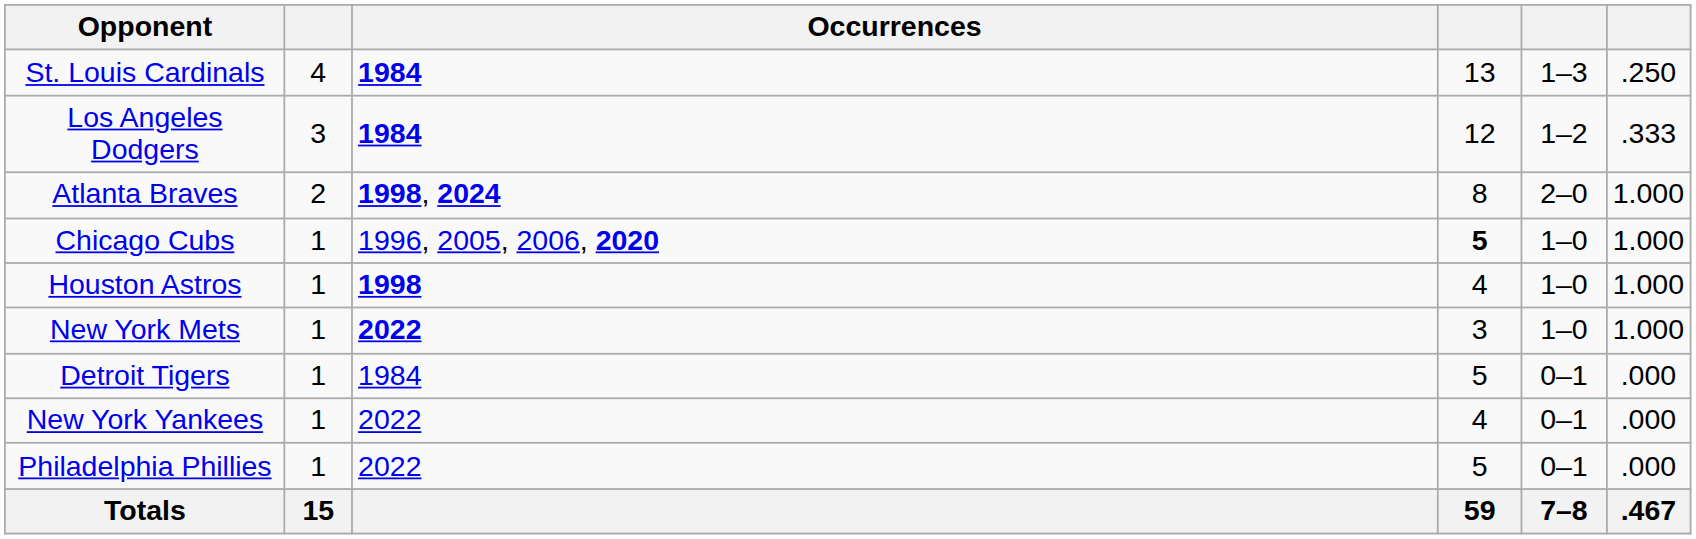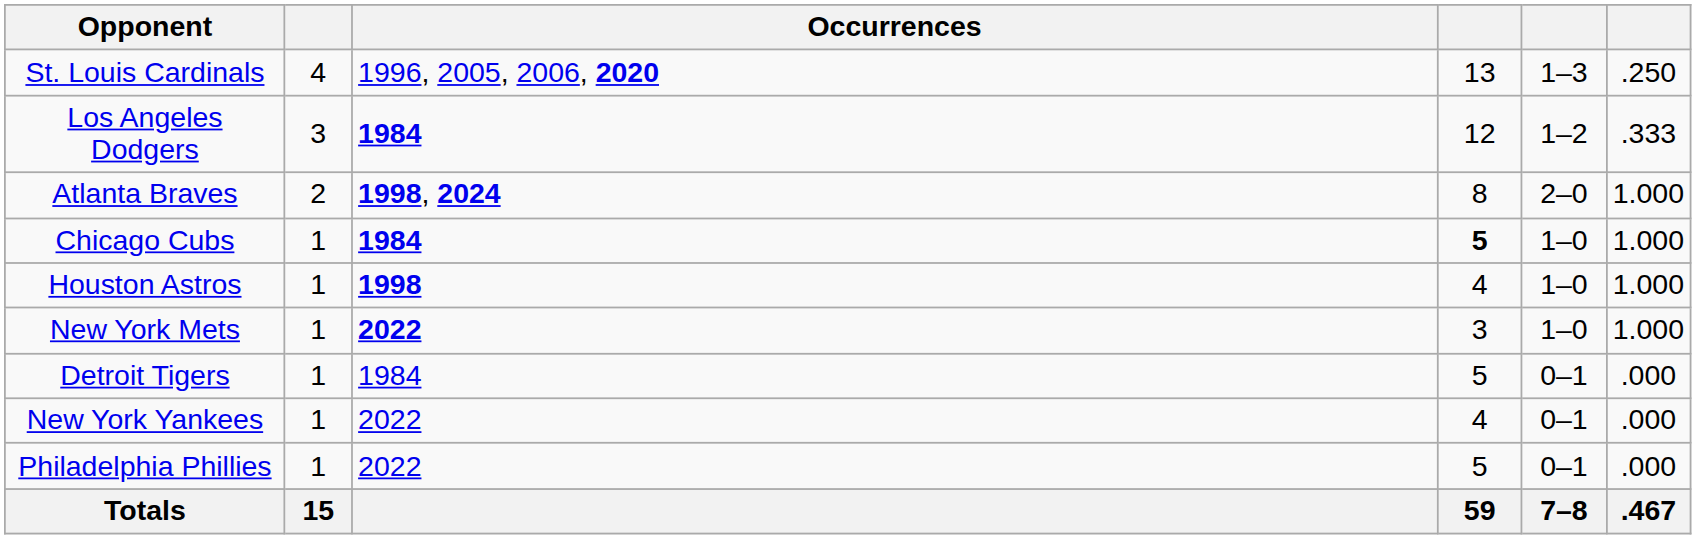St. Louis Cardinals | Occurrences: 1984 -> 1996, 2005, 2006, 2020
Chicago Cubs | Occurrences: 1996, 2005, 2006, 2020 -> 1984
